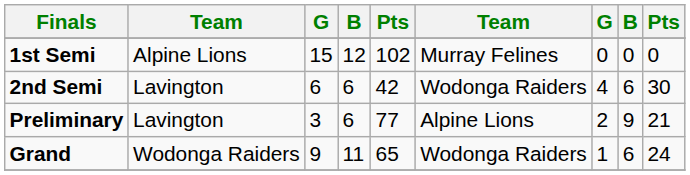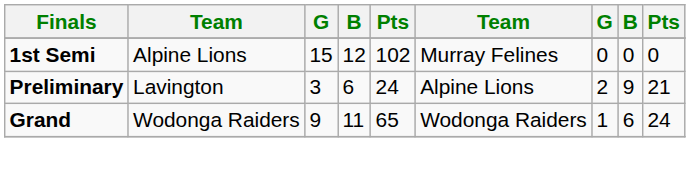- row: 2nd Semi | Lavington | 6 | 6 | 42 | Wodonga Raiders | 4 | 6 | 30
Preliminary | column 5: 77 -> 24
